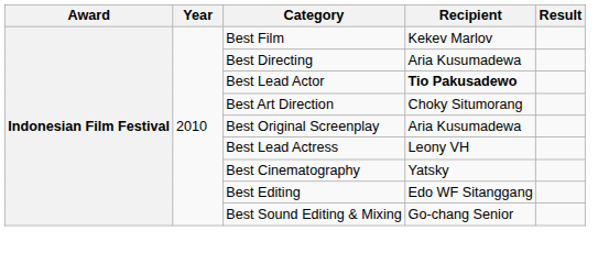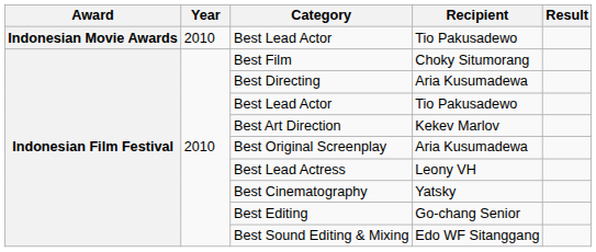+ row: Indonesian Movie Awards | 2010 | Best Lead Actor | Tio Pakusadewo
Best Film | Recipient: Kekev Marlov -> Choky Situmorang
Indonesian Film Festival / Best Lead Actor | Recipient: bold -> normal
Best Art Direction | Recipient: Choky Situmorang -> Kekev Marlov
Best Editing | Recipient: Edo WF Sitanggang -> Go-chang Senior
Best Sound Editing & Mixing | Recipient: Go-chang Senior -> Edo WF Sitanggang
